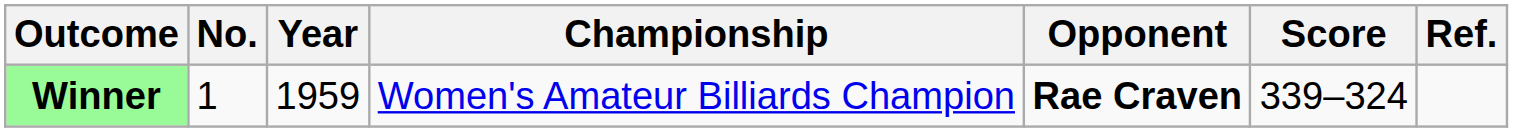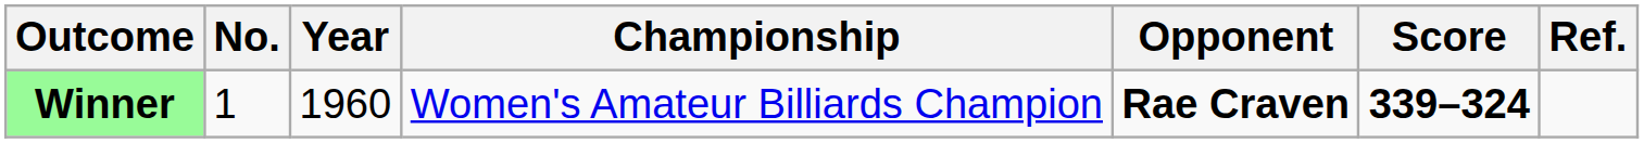Winner | Year: 1959 -> 1960
Winner | Score: normal -> bold
